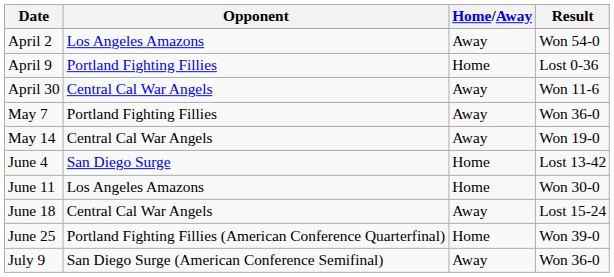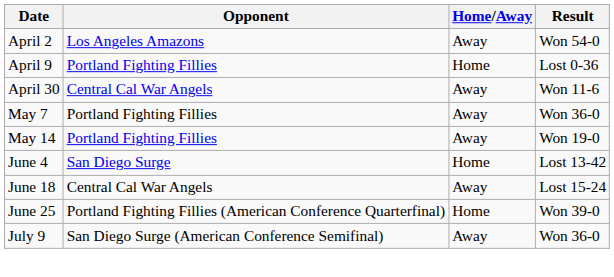May 14 | Opponent: Central Cal War Angels -> Portland Fighting Fillies
- row: June 11 | Los Angeles Amazons | Home | Won 30-0
